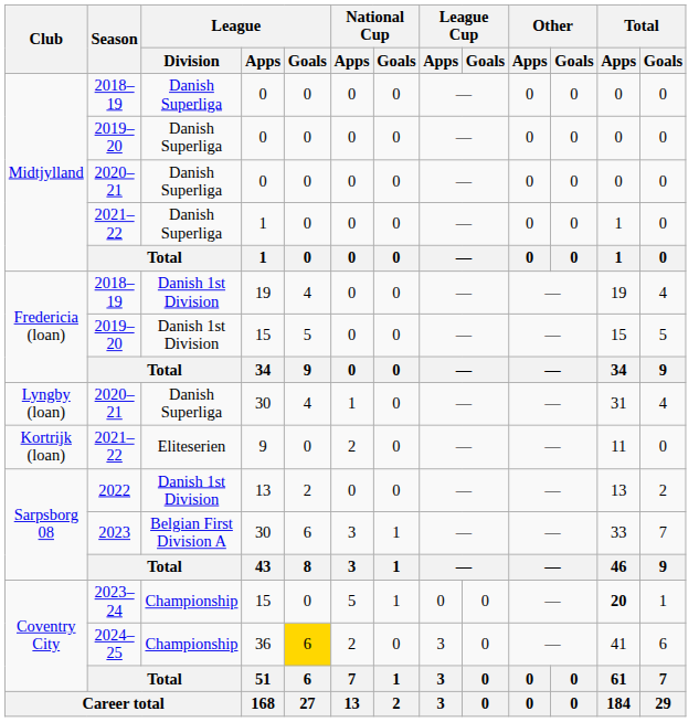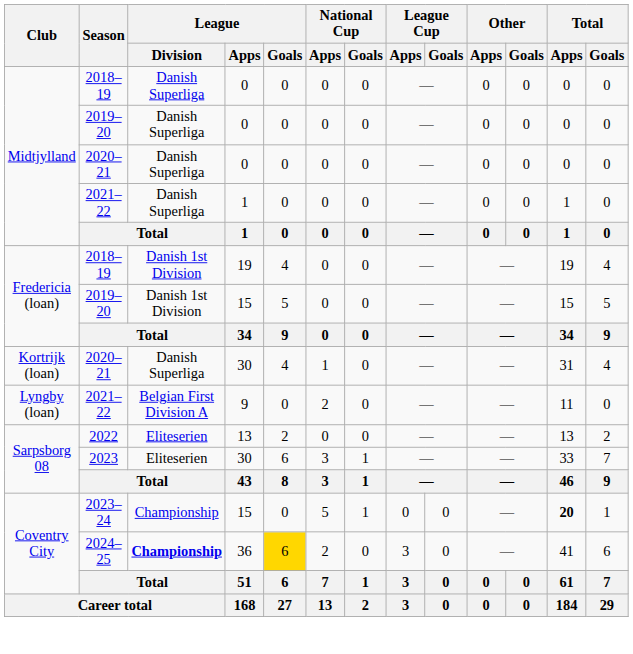2020–21 / 30 | Club: Lyngby (loan) -> Kortrijk (loan)
2021–22 / 9 | Club: Kortrijk (loan) -> Lyngby (loan)
2021–22 / 9 | League / Division: Eliteserien -> Belgian First Division A
2022 | League / Division: Danish 1st Division -> Eliteserien
2023 | League / Division: Belgian First Division A -> Eliteserien
2024–25 | League / Division: normal -> bold
